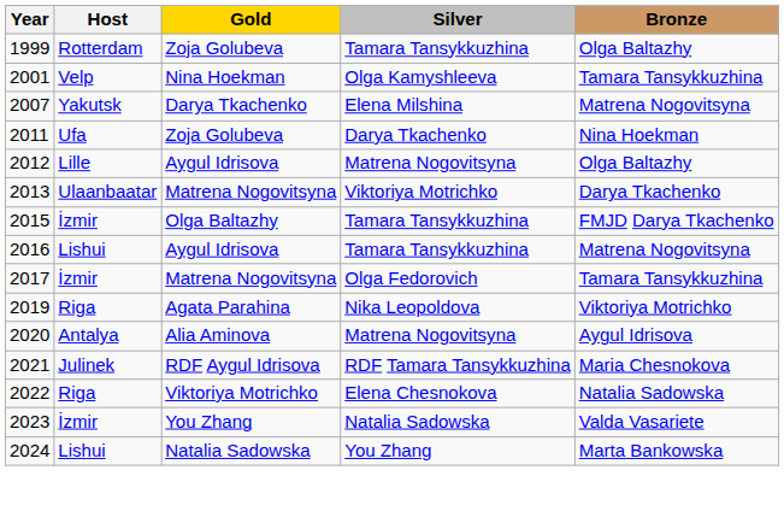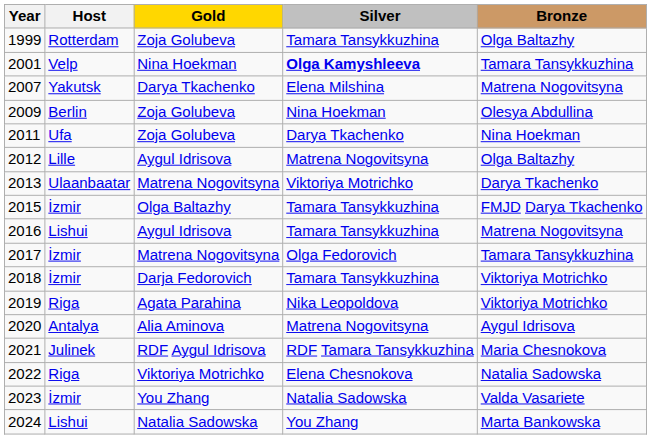2001 | Silver: normal -> bold
+ row: 2009 | Berlin | Zoja Golubeva | Nina Hoekman | Olesya Abdullina
+ row: 2018 | İzmir | Darja Fedorovich | Tamara Tansykkuzhina | Viktoriya Motrichko
